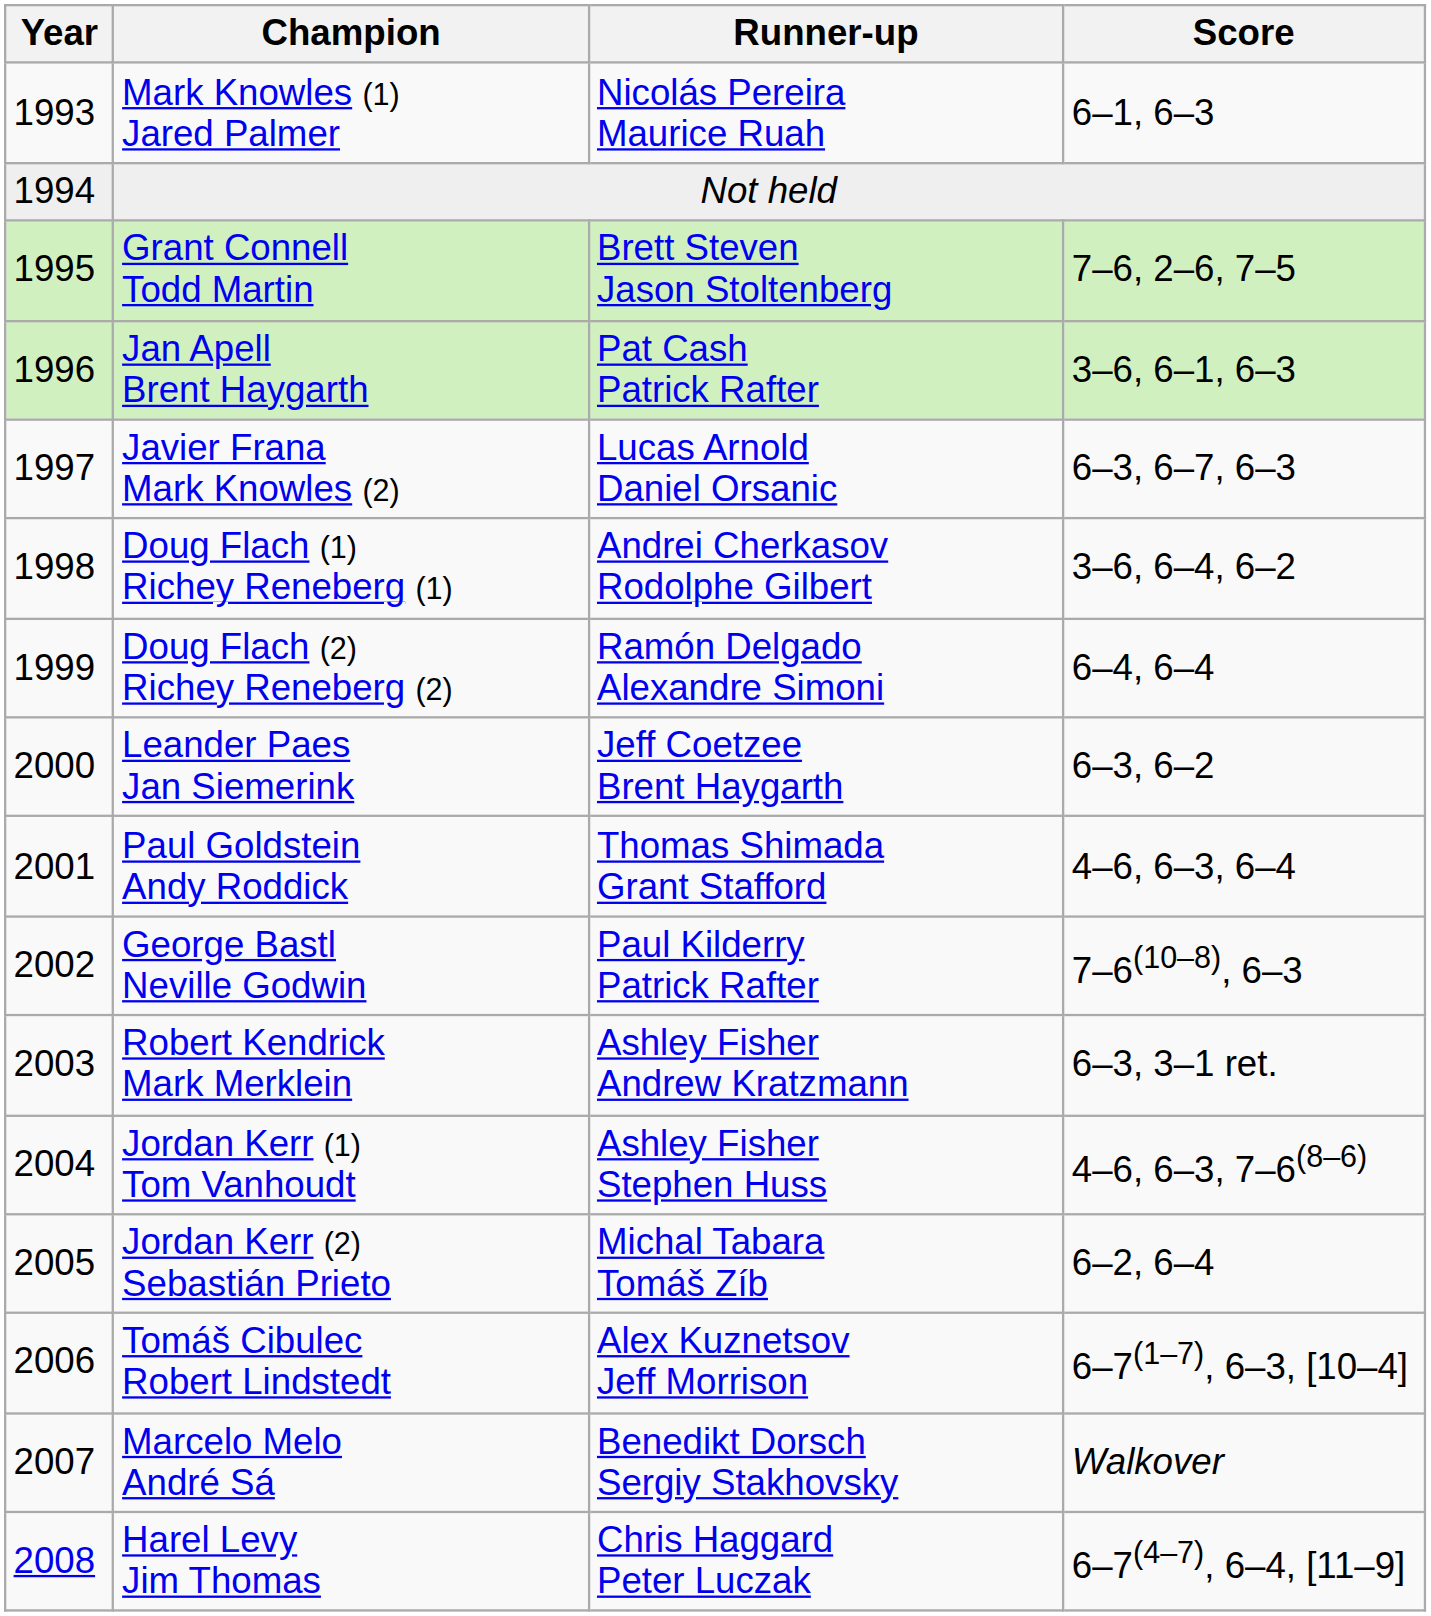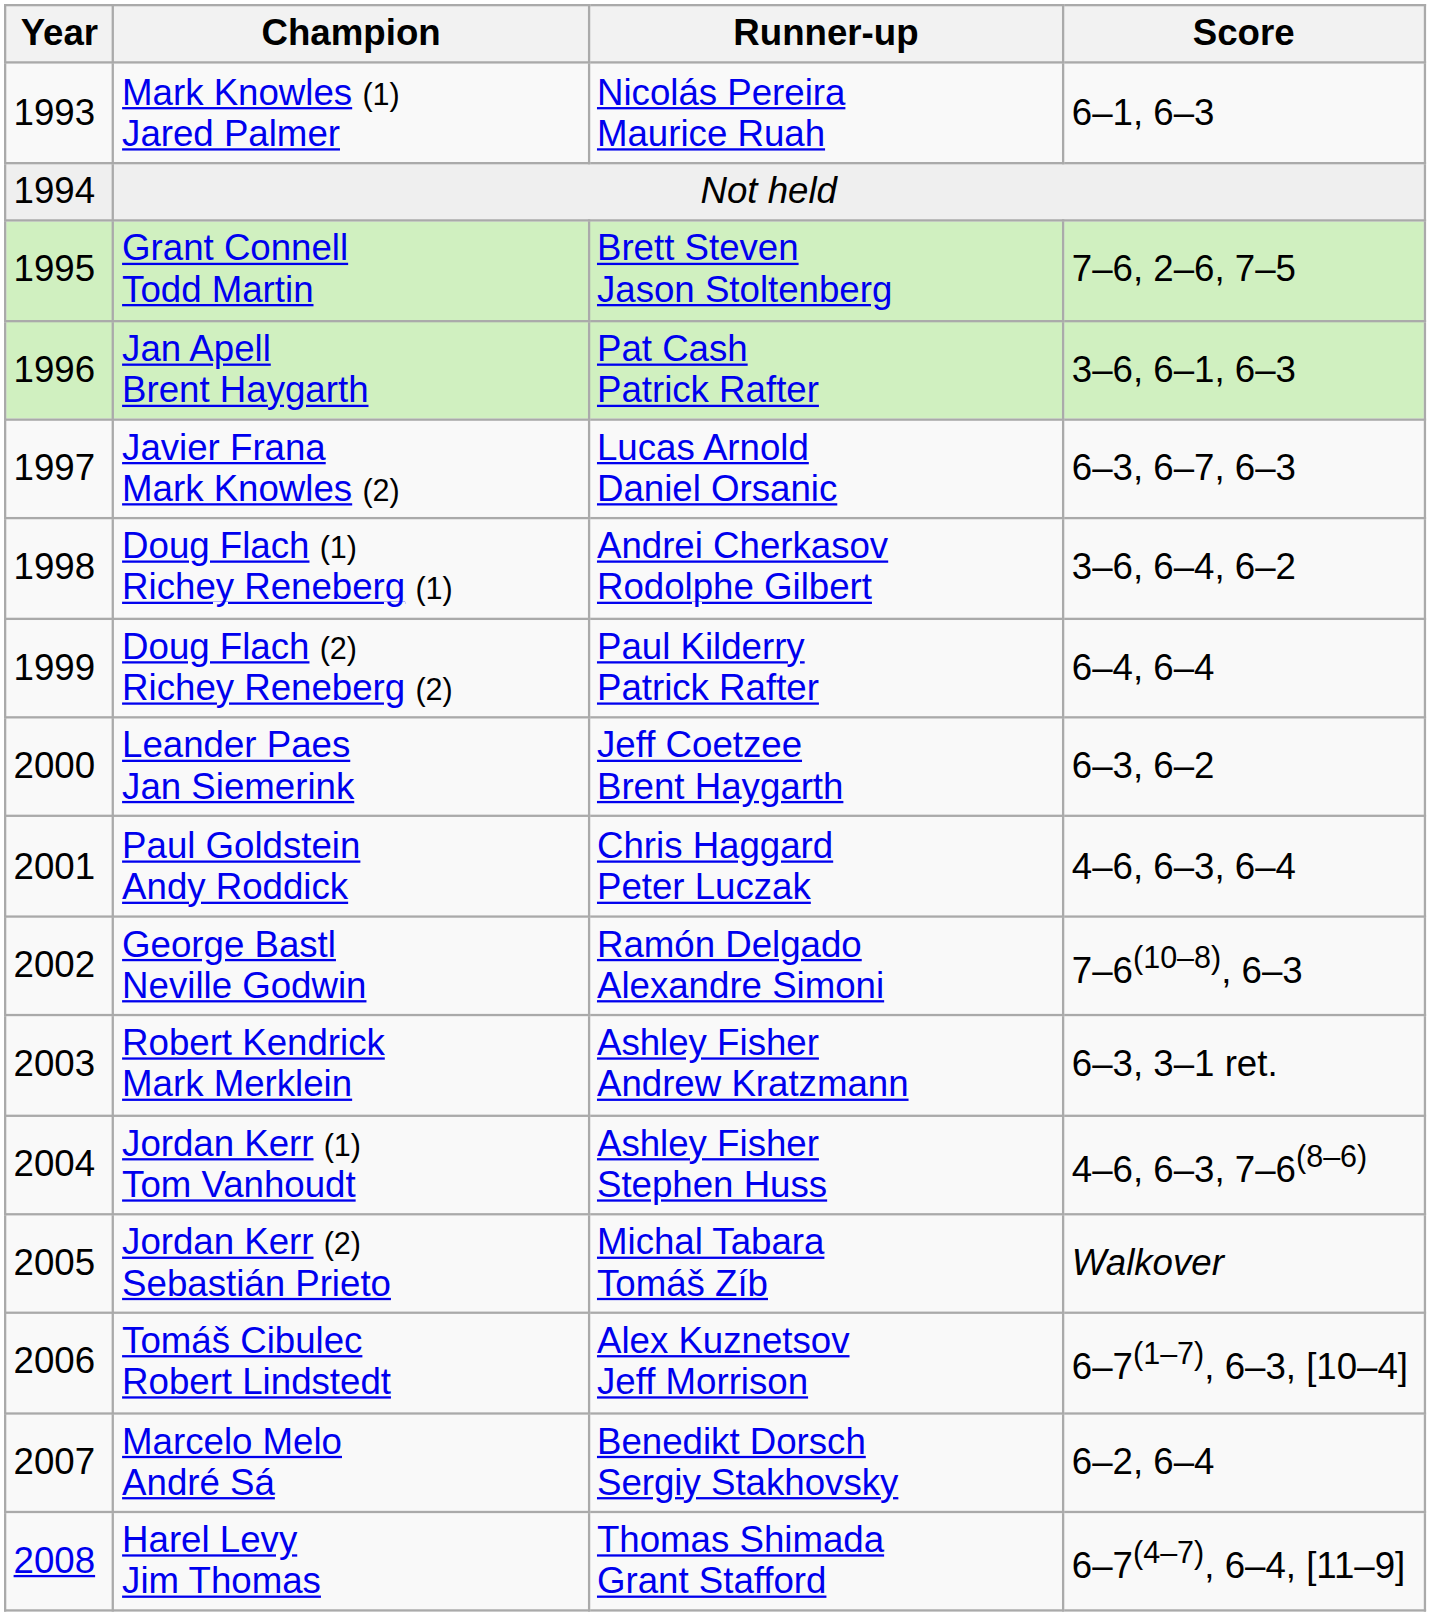Doug Flach (2) Richey Reneberg (2) | Runner-up: Ramón Delgado Alexandre Simoni -> Paul Kilderry Patrick Rafter
Paul Goldstein Andy Roddick | Runner-up: Thomas Shimada Grant Stafford -> Chris Haggard Peter Luczak
George Bastl Neville Godwin | Runner-up: Paul Kilderry Patrick Rafter -> Ramón Delgado Alexandre Simoni
Jordan Kerr (2) Sebastián Prieto | Score: 6–2, 6–4 -> Walkover
Marcelo Melo André Sá | Score: Walkover -> 6–2, 6–4
Harel Levy Jim Thomas | Runner-up: Chris Haggard Peter Luczak -> Thomas Shimada Grant Stafford
